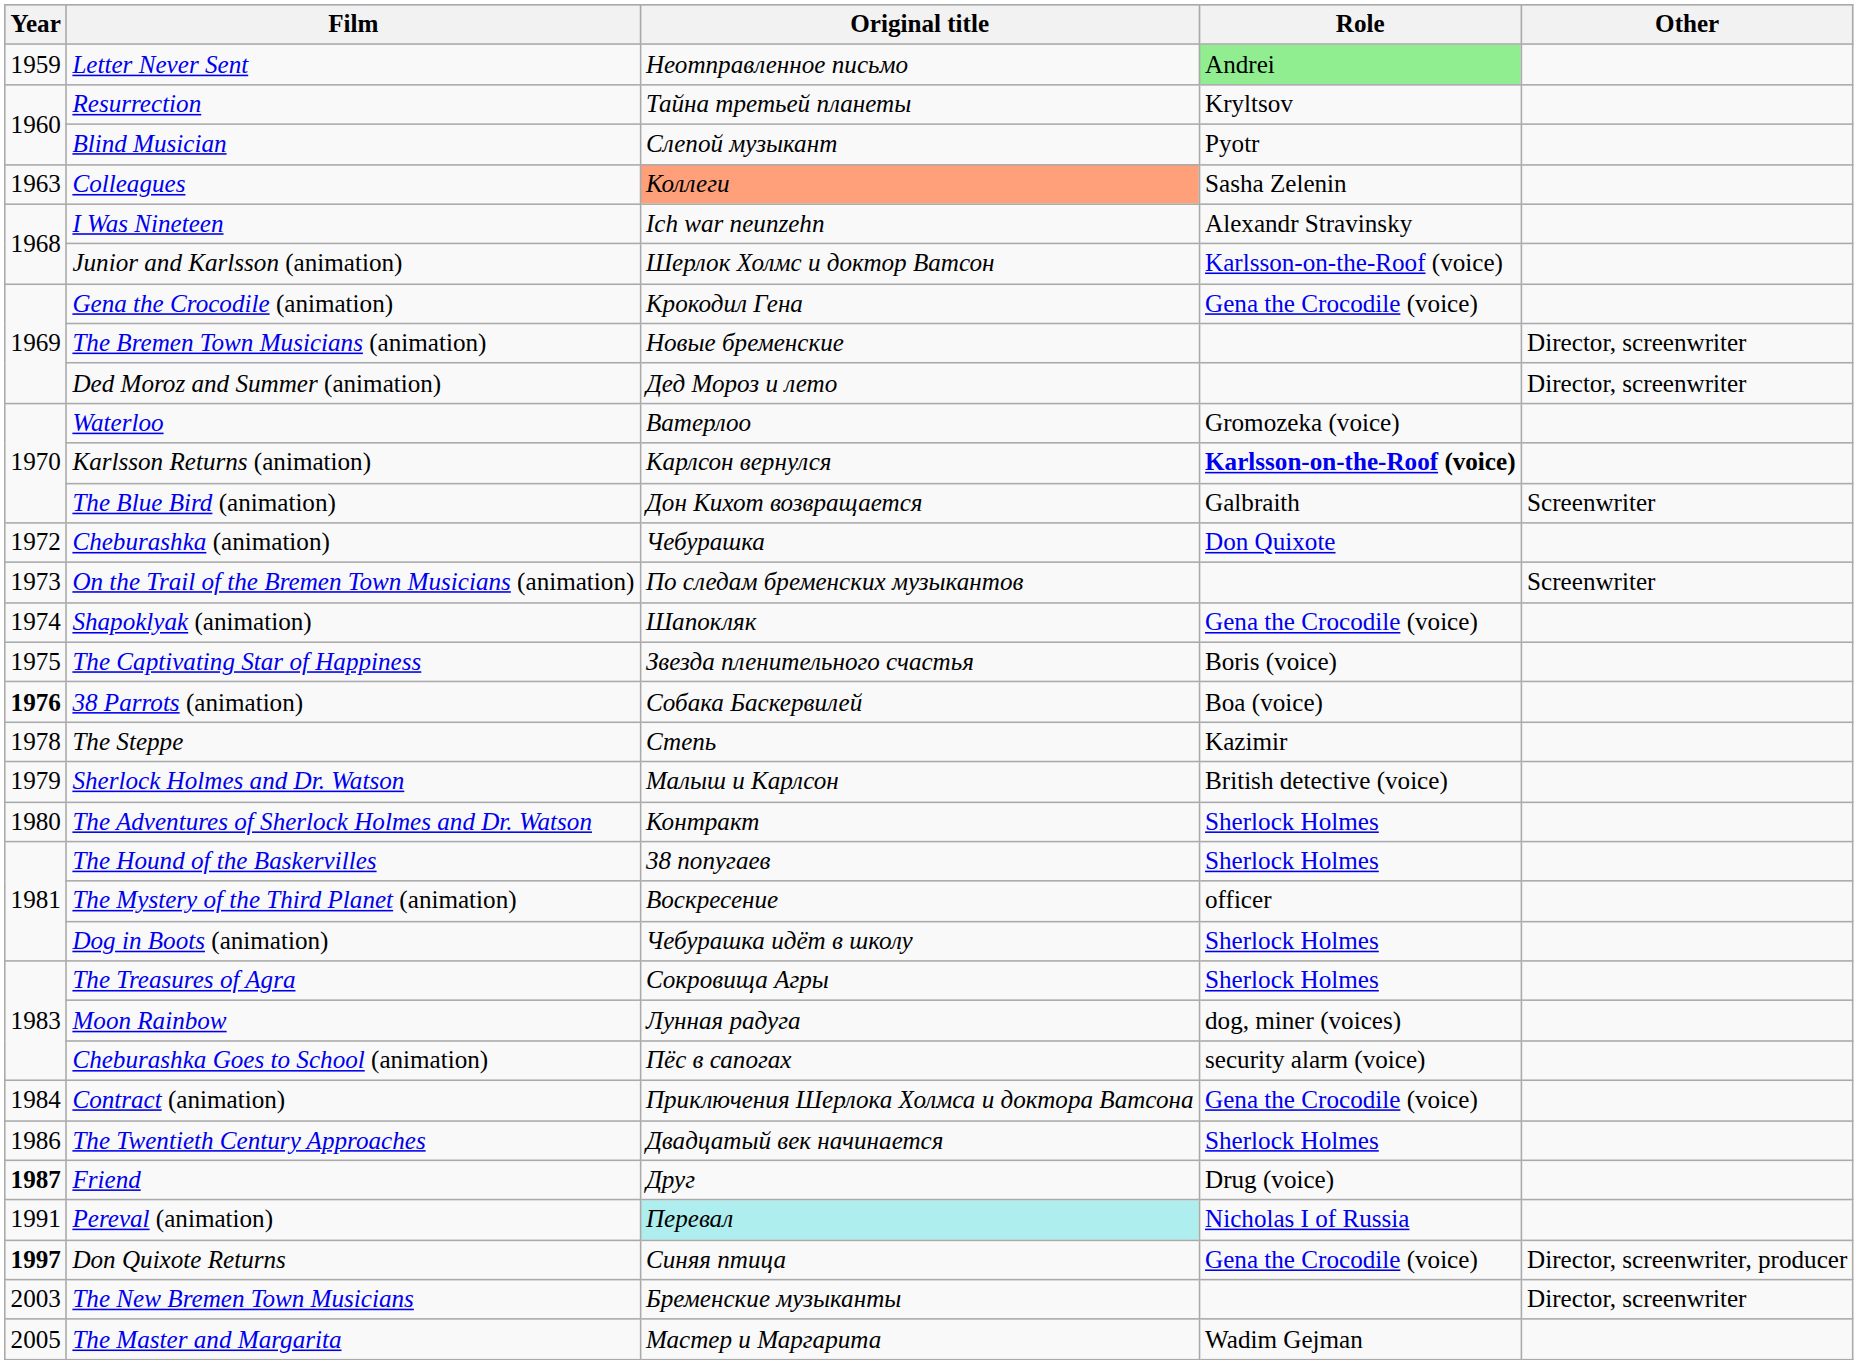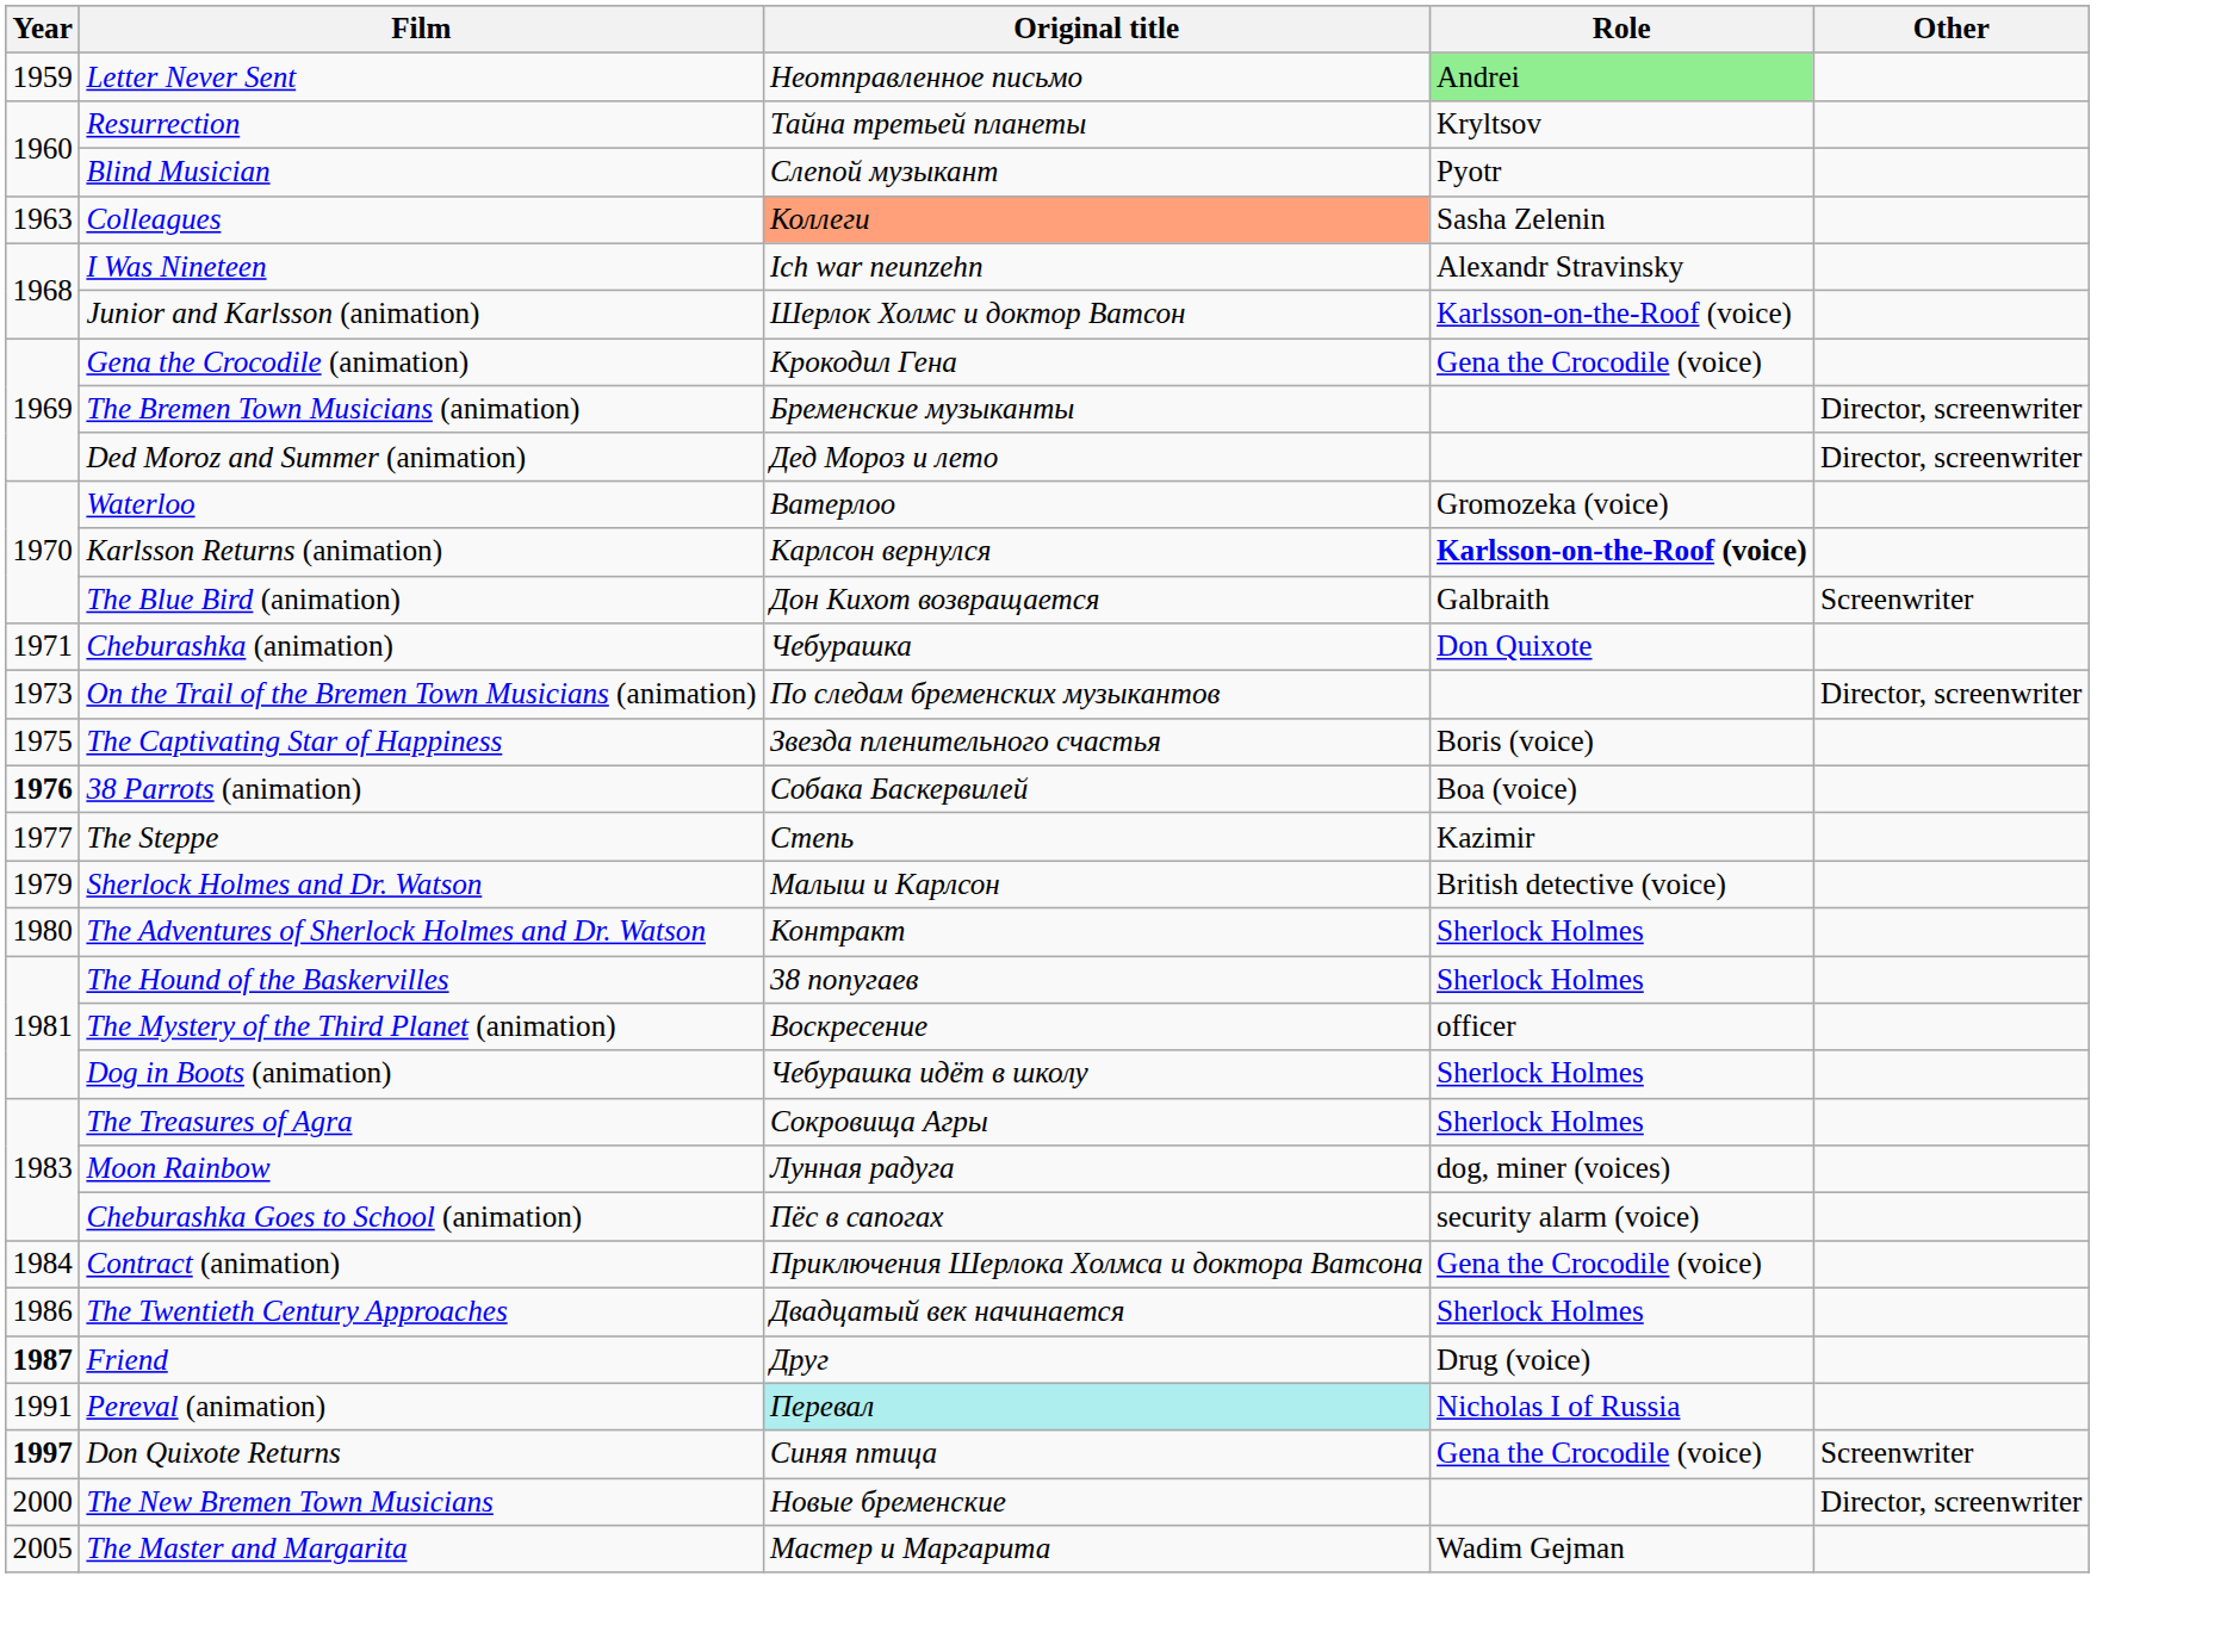The Bremen Town Musicians (animation) | Original title: Новые бременские -> Бременские музыканты
Cheburashka (animation) | Year: 1972 -> 1971
On the Trail of the Bremen Town Musicians (animation) | Other: Screenwriter -> Director, screenwriter
- row: 1974 | Shapoklyak (animation) | Шапокляк | Gena the Crocodile (voice)
The Steppe | Year: 1978 -> 1977
Don Quixote Returns | Other: Director, screenwriter, producer -> Screenwriter
The New Bremen Town Musicians | Year: 2003 -> 2000
The New Bremen Town Musicians | Original title: Бременские музыканты -> Новые бременские
